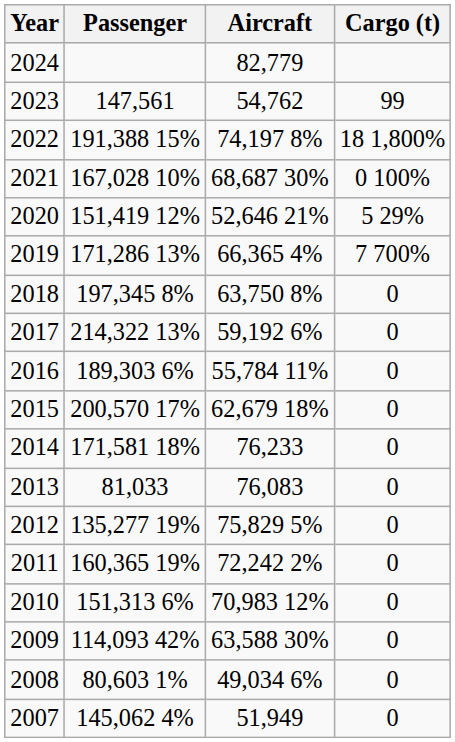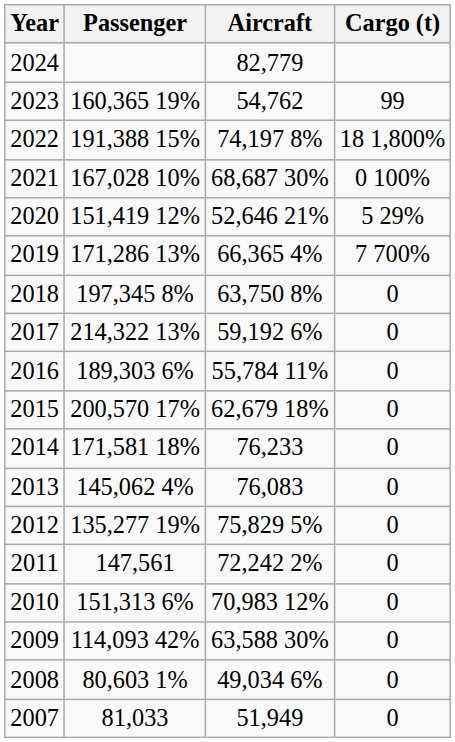2023 | Passenger: 147,561 -> 160,365 19%
2013 | Passenger: 81,033 -> 145,062 4%
2011 | Passenger: 160,365 19% -> 147,561
2007 | Passenger: 145,062 4% -> 81,033
